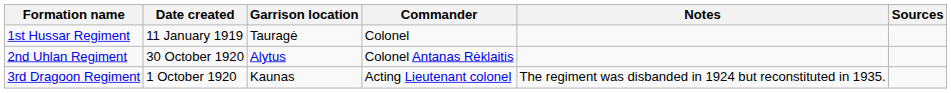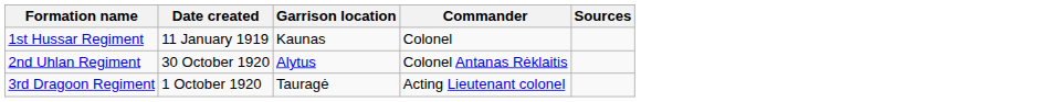- column: Notes | The regiment was disbanded in 1924 but reconstituted in 1935.
1st Hussar Regiment | Garrison location: Tauragė -> Kaunas
3rd Dragoon Regiment | Garrison location: Kaunas -> Tauragė
